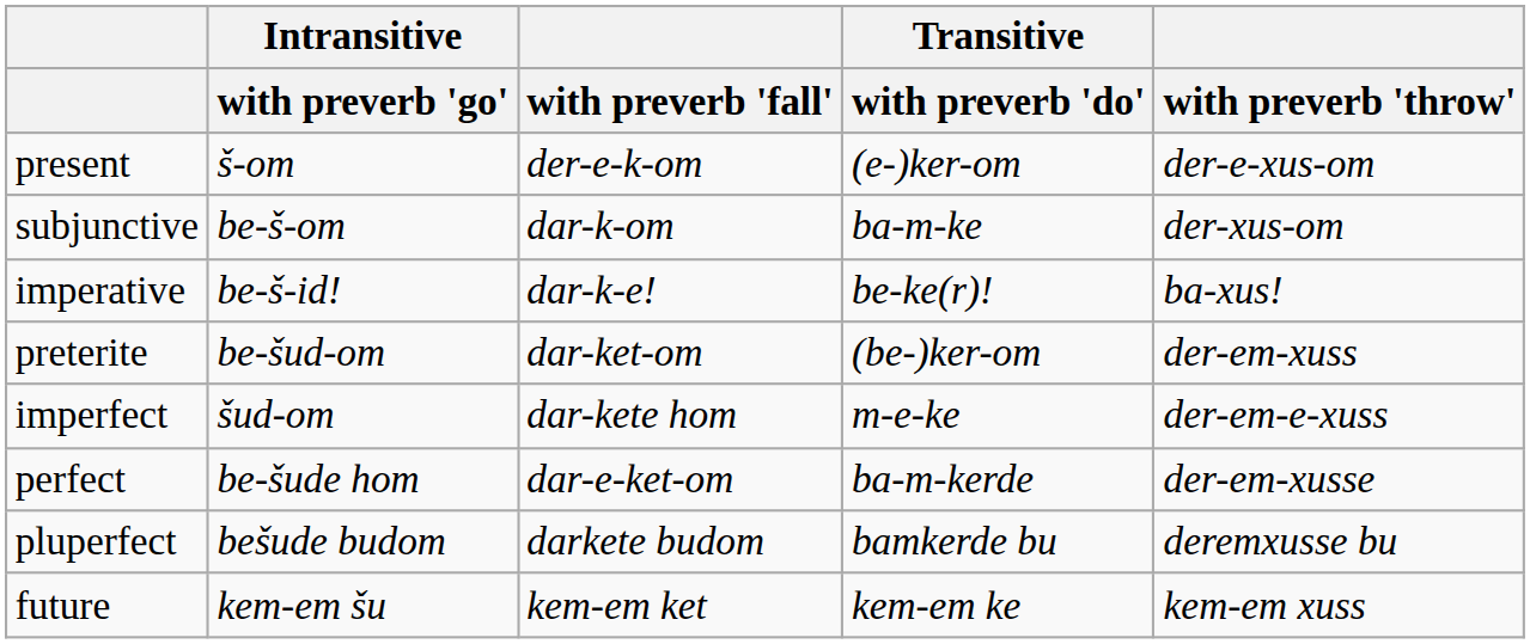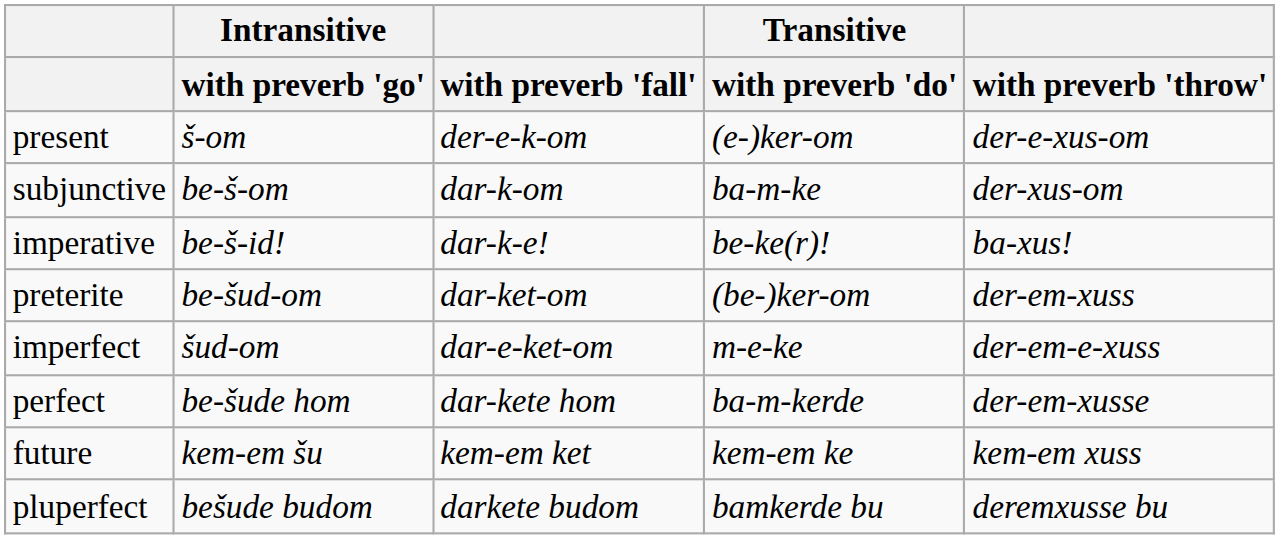imperfect | with preverb 'fall': dar-kete hom -> dar-e-ket-om
perfect | with preverb 'fall': dar-e-ket-om -> dar-kete hom
rows swapped: pluperfect <-> future
